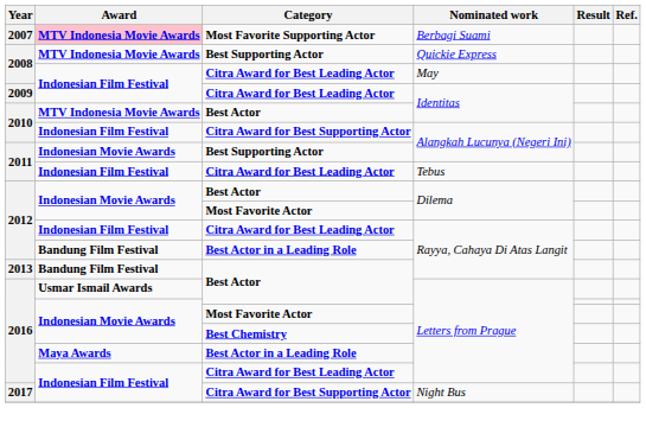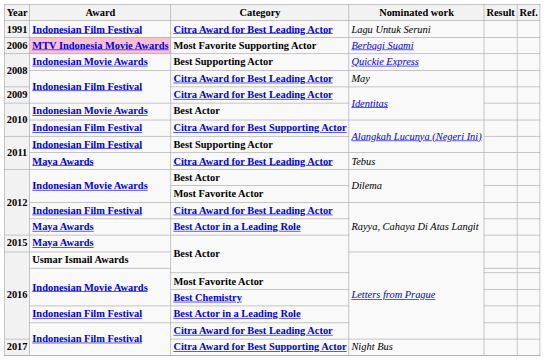+ row: 1991 | Indonesian Film Festival | Citra Award for Best Leading Actor | Lagu Untuk Seruni
Berbagi Suami | Year: 2007 -> 2006
Quickie Express | Award: MTV Indonesia Movie Awards -> Indonesian Movie Awards
Best Actor / Identitas | Award: MTV Indonesia Movie Awards -> Indonesian Movie Awards
Best Supporting Actor / Alangkah Lucunya (Negeri Ini) | Award: Indonesian Movie Awards -> Indonesian Film Festival
Tebus | Award: Indonesian Film Festival -> Maya Awards
Best Actor in a Leading Role / Rayya, Cahaya Di Atas Langit | Award: Bandung Film Festival -> Maya Awards
Best Actor / Rayya, Cahaya Di Atas Langit | Year: 2013 -> 2015
Best Actor / Rayya, Cahaya Di Atas Langit | Award: Bandung Film Festival -> Maya Awards
Best Actor in a Leading Role / Letters from Prague | Award: Maya Awards -> Indonesian Film Festival
